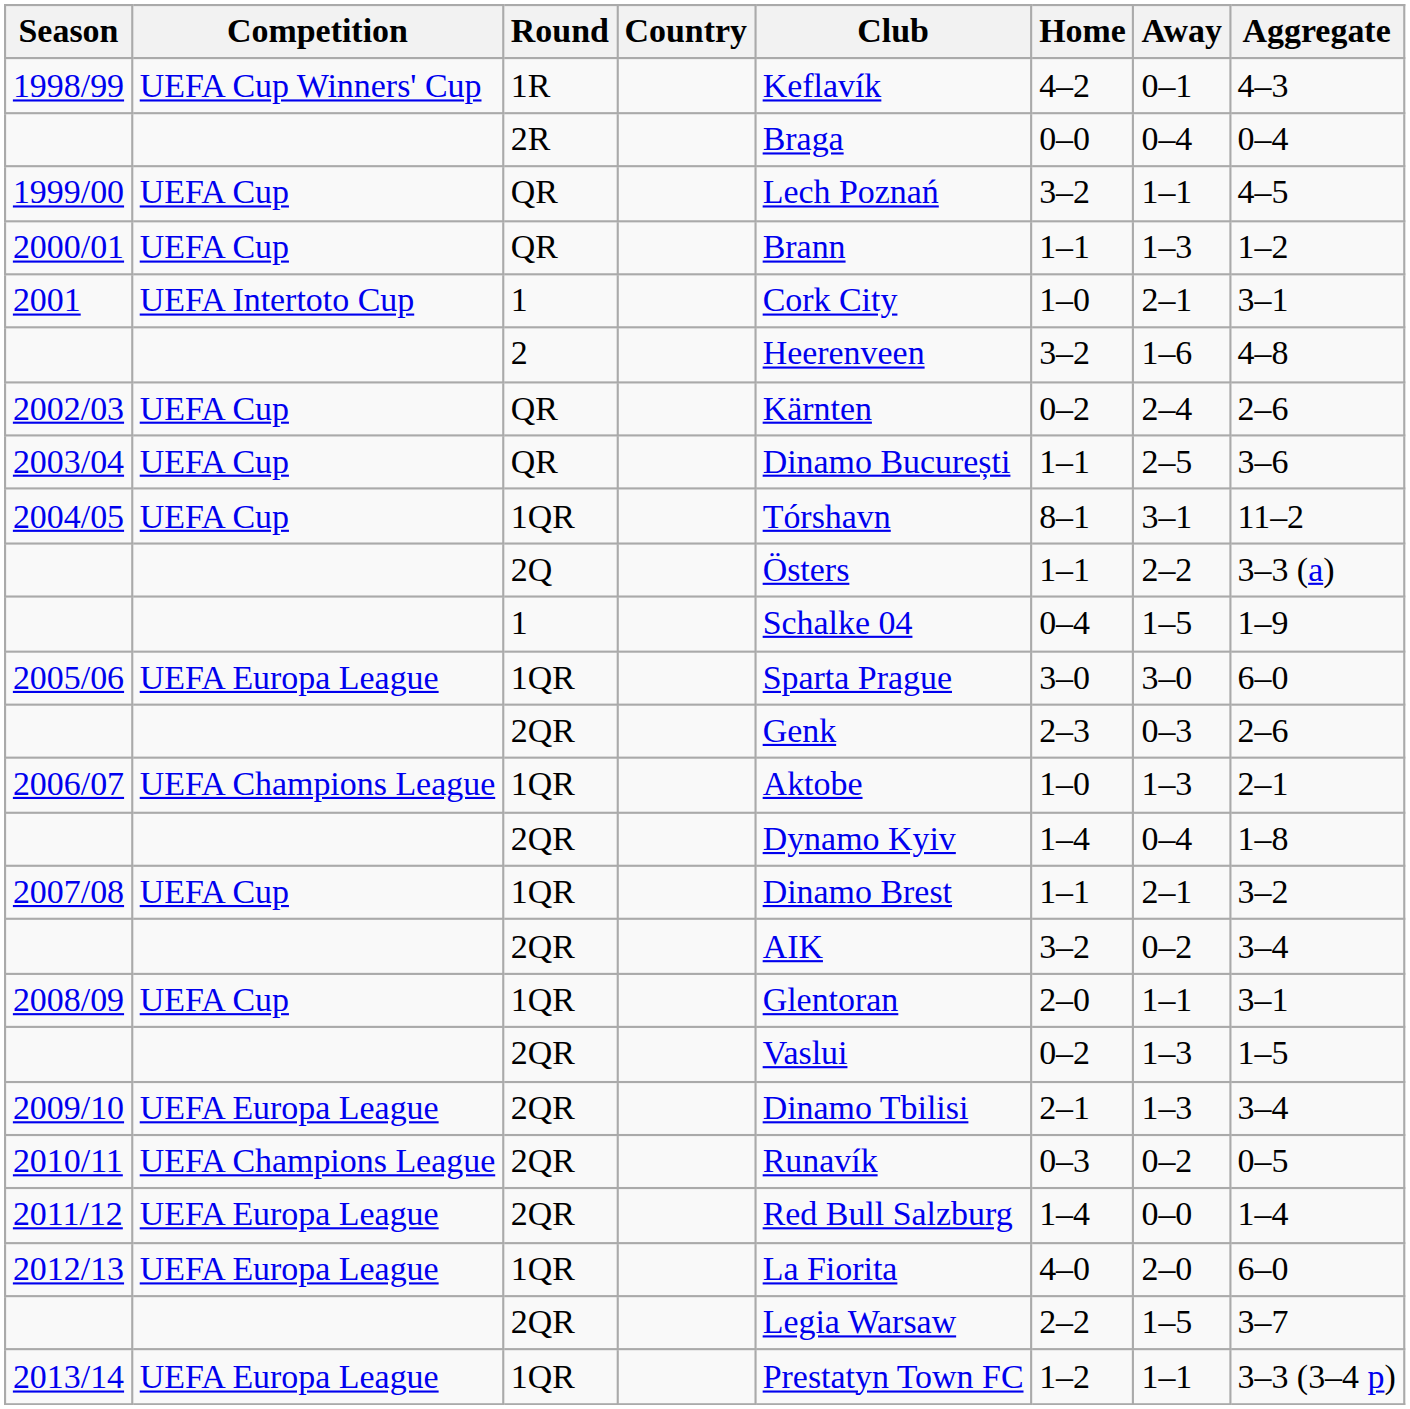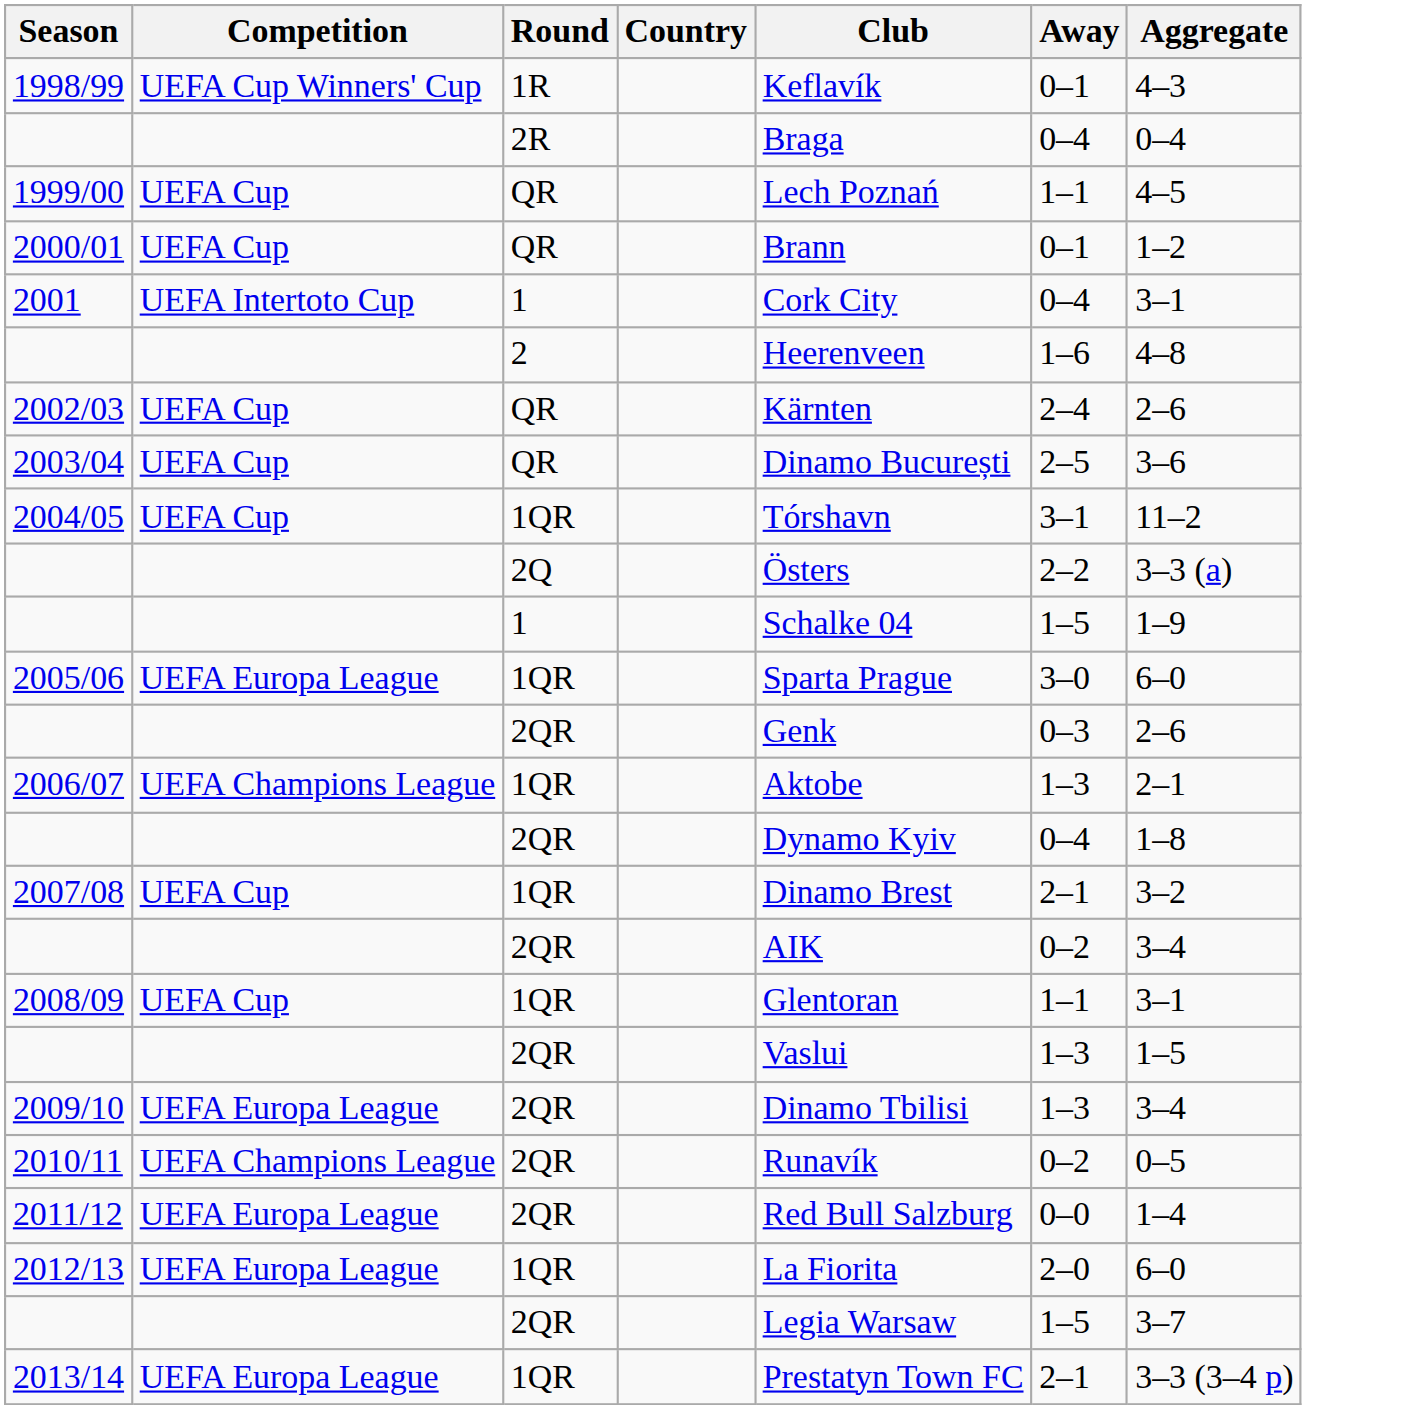- column: Home | 4–2 | 0–0 | 3–2 | 1–1 | 1–0 | 3–2 | 0–2 | 1–1 | 8–1 | 1–1 | 0–4 | 3–0 | 2–3 | 1–0 | 1–4 | 1–1 | 3–2 | 2–0 | 0–2 | 2–1 | 0–3 | 1–4 | 4–0 | 2–2 | 1–2
2000/01 | Away: 1–3 -> 0–1
2001 | Away: 2–1 -> 0–4
2013/14 | Away: 1–1 -> 2–1
